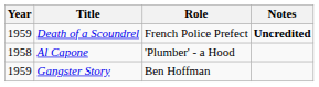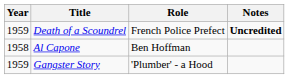Al Capone | Role: 'Plumber' - a Hood -> Ben Hoffman
Gangster Story | Role: Ben Hoffman -> 'Plumber' - a Hood
